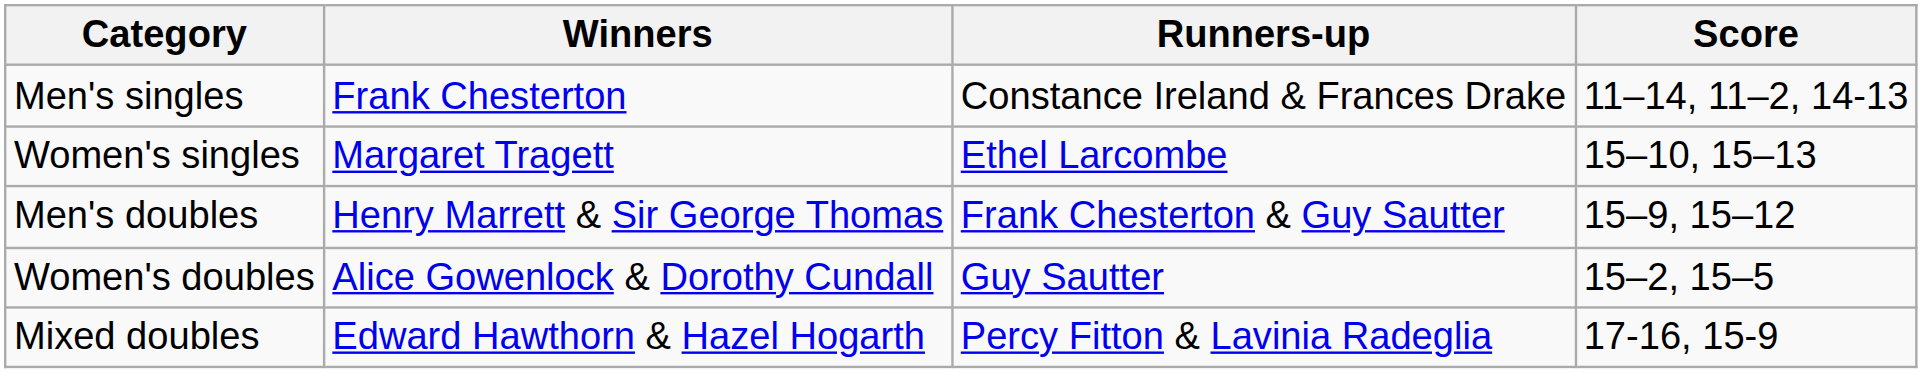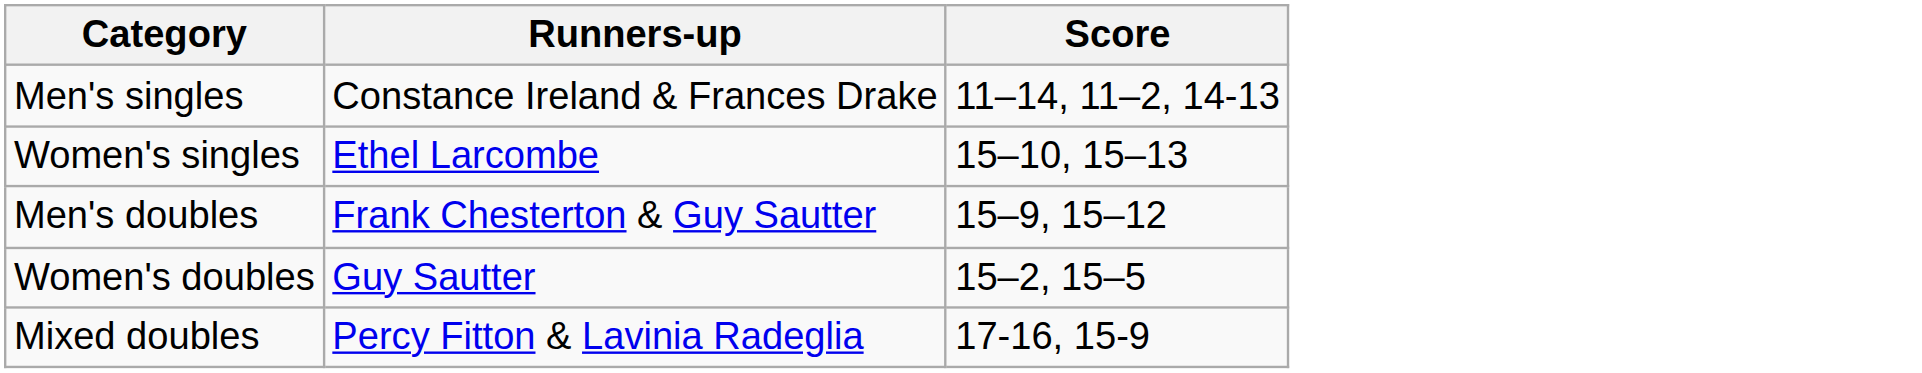- column: Winners | Frank Chesterton | Margaret Tragett | Henry Marrett & Sir George Thomas | Alice Gowenlock & Dorothy Cundall | Edward Hawthorn & Hazel Hogarth
